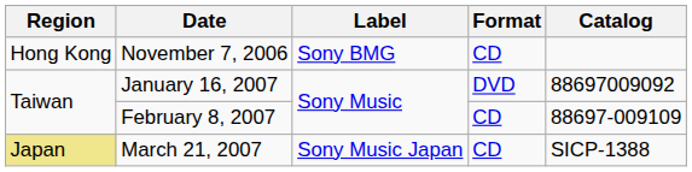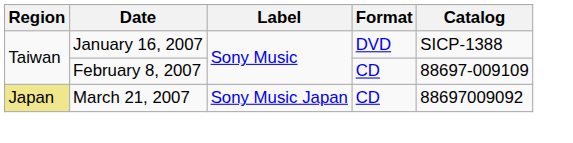- row: Hong Kong | November 7, 2006 | Sony BMG | CD
January 16, 2007 | Catalog: 88697009092 -> SICP-1388
March 21, 2007 | Catalog: SICP-1388 -> 88697009092
